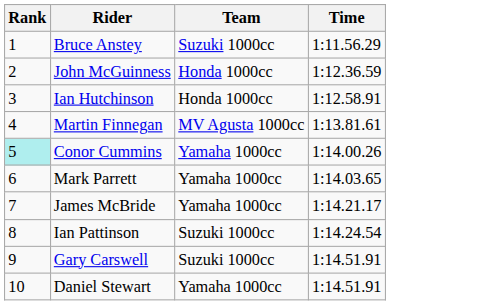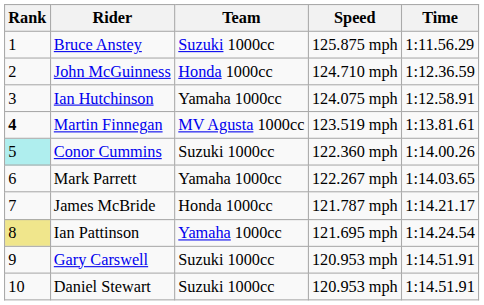+ column: Speed | 125.875 mph | 124.710 mph | 124.075 mph | 123.519 mph | 122.360 mph | 122.267 mph | 121.787 mph | 121.695 mph | 120.953 mph | 120.953 mph
Ian Hutchinson | Team: Honda 1000cc -> Yamaha 1000cc
Martin Finnegan | Rank: normal -> bold
Conor Cummins | Team: Yamaha 1000cc -> Suzuki 1000cc
James McBride | Team: Yamaha 1000cc -> Honda 1000cc
Ian Pattinson | Rank: no background -> khaki background
Ian Pattinson | Team: Suzuki 1000cc -> Yamaha 1000cc
Daniel Stewart | Team: Yamaha 1000cc -> Suzuki 1000cc
